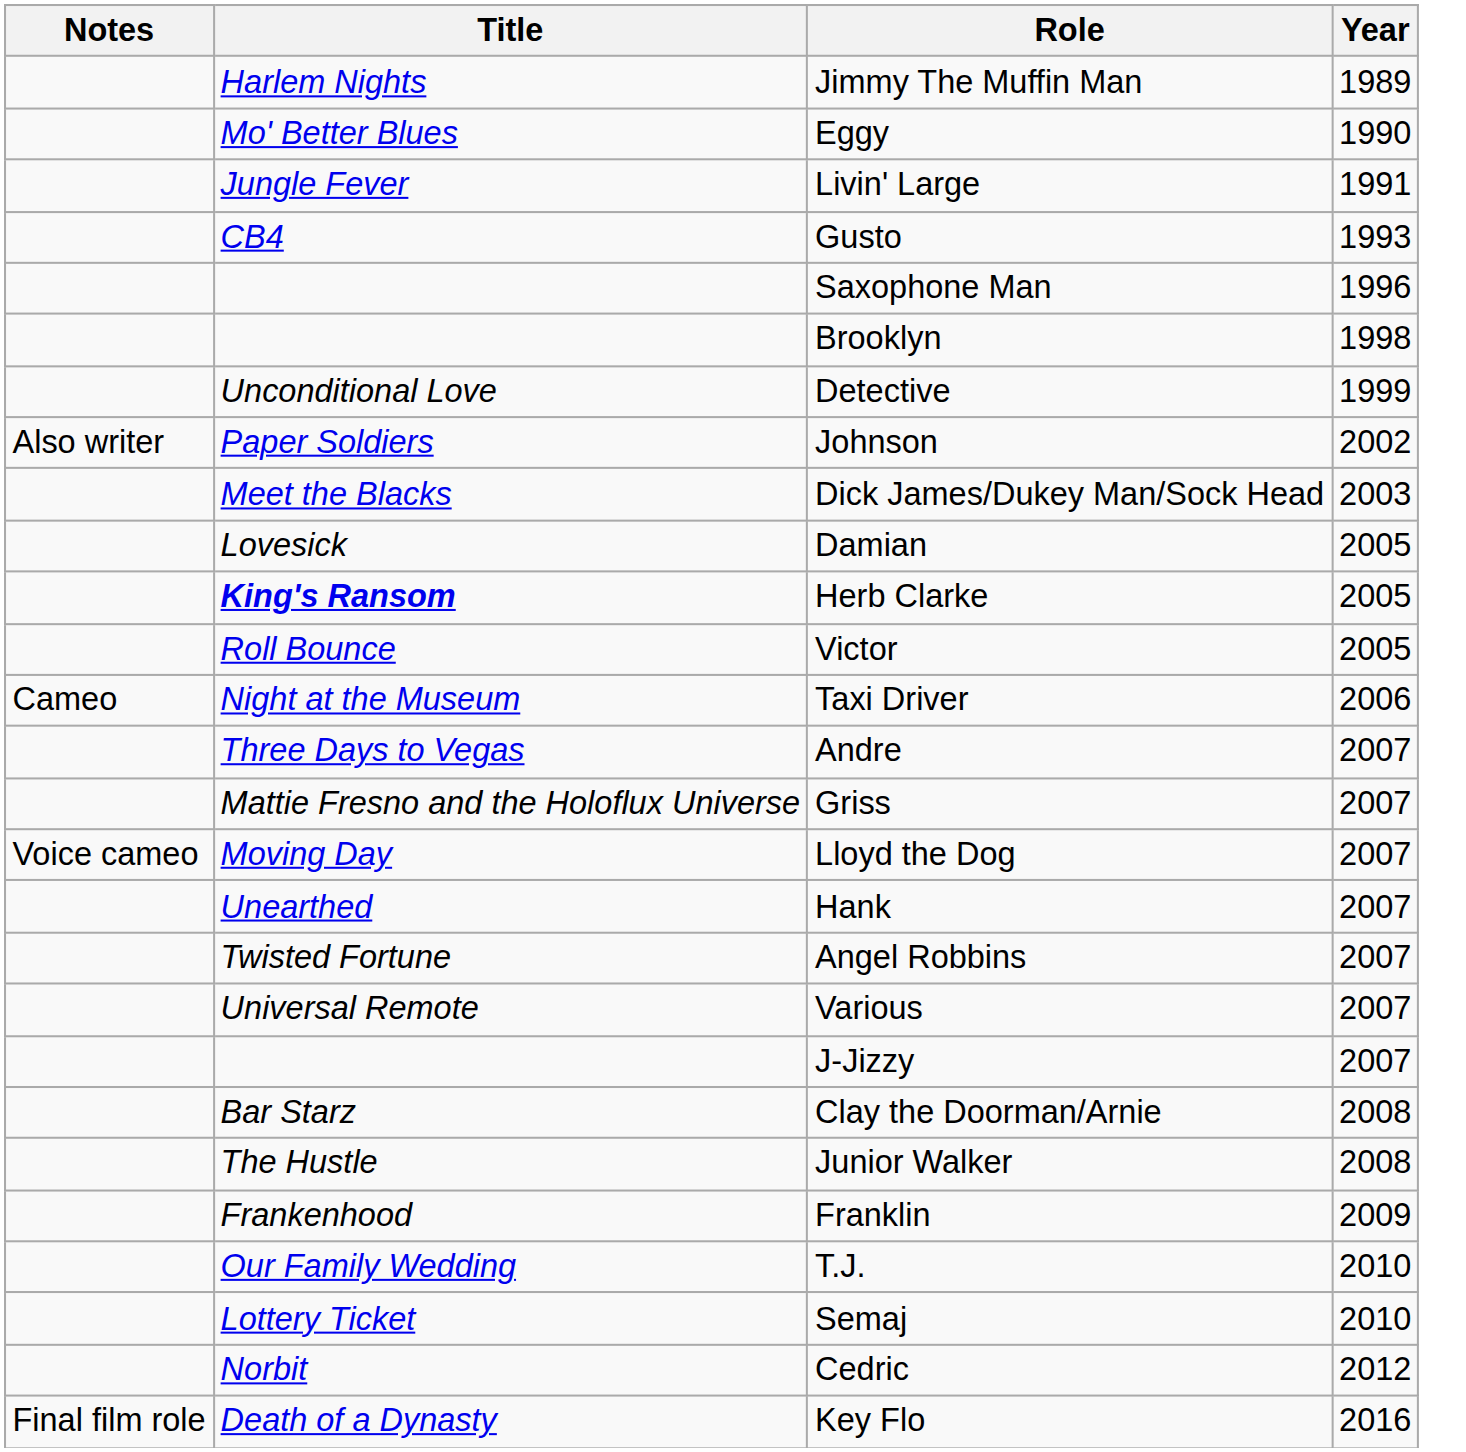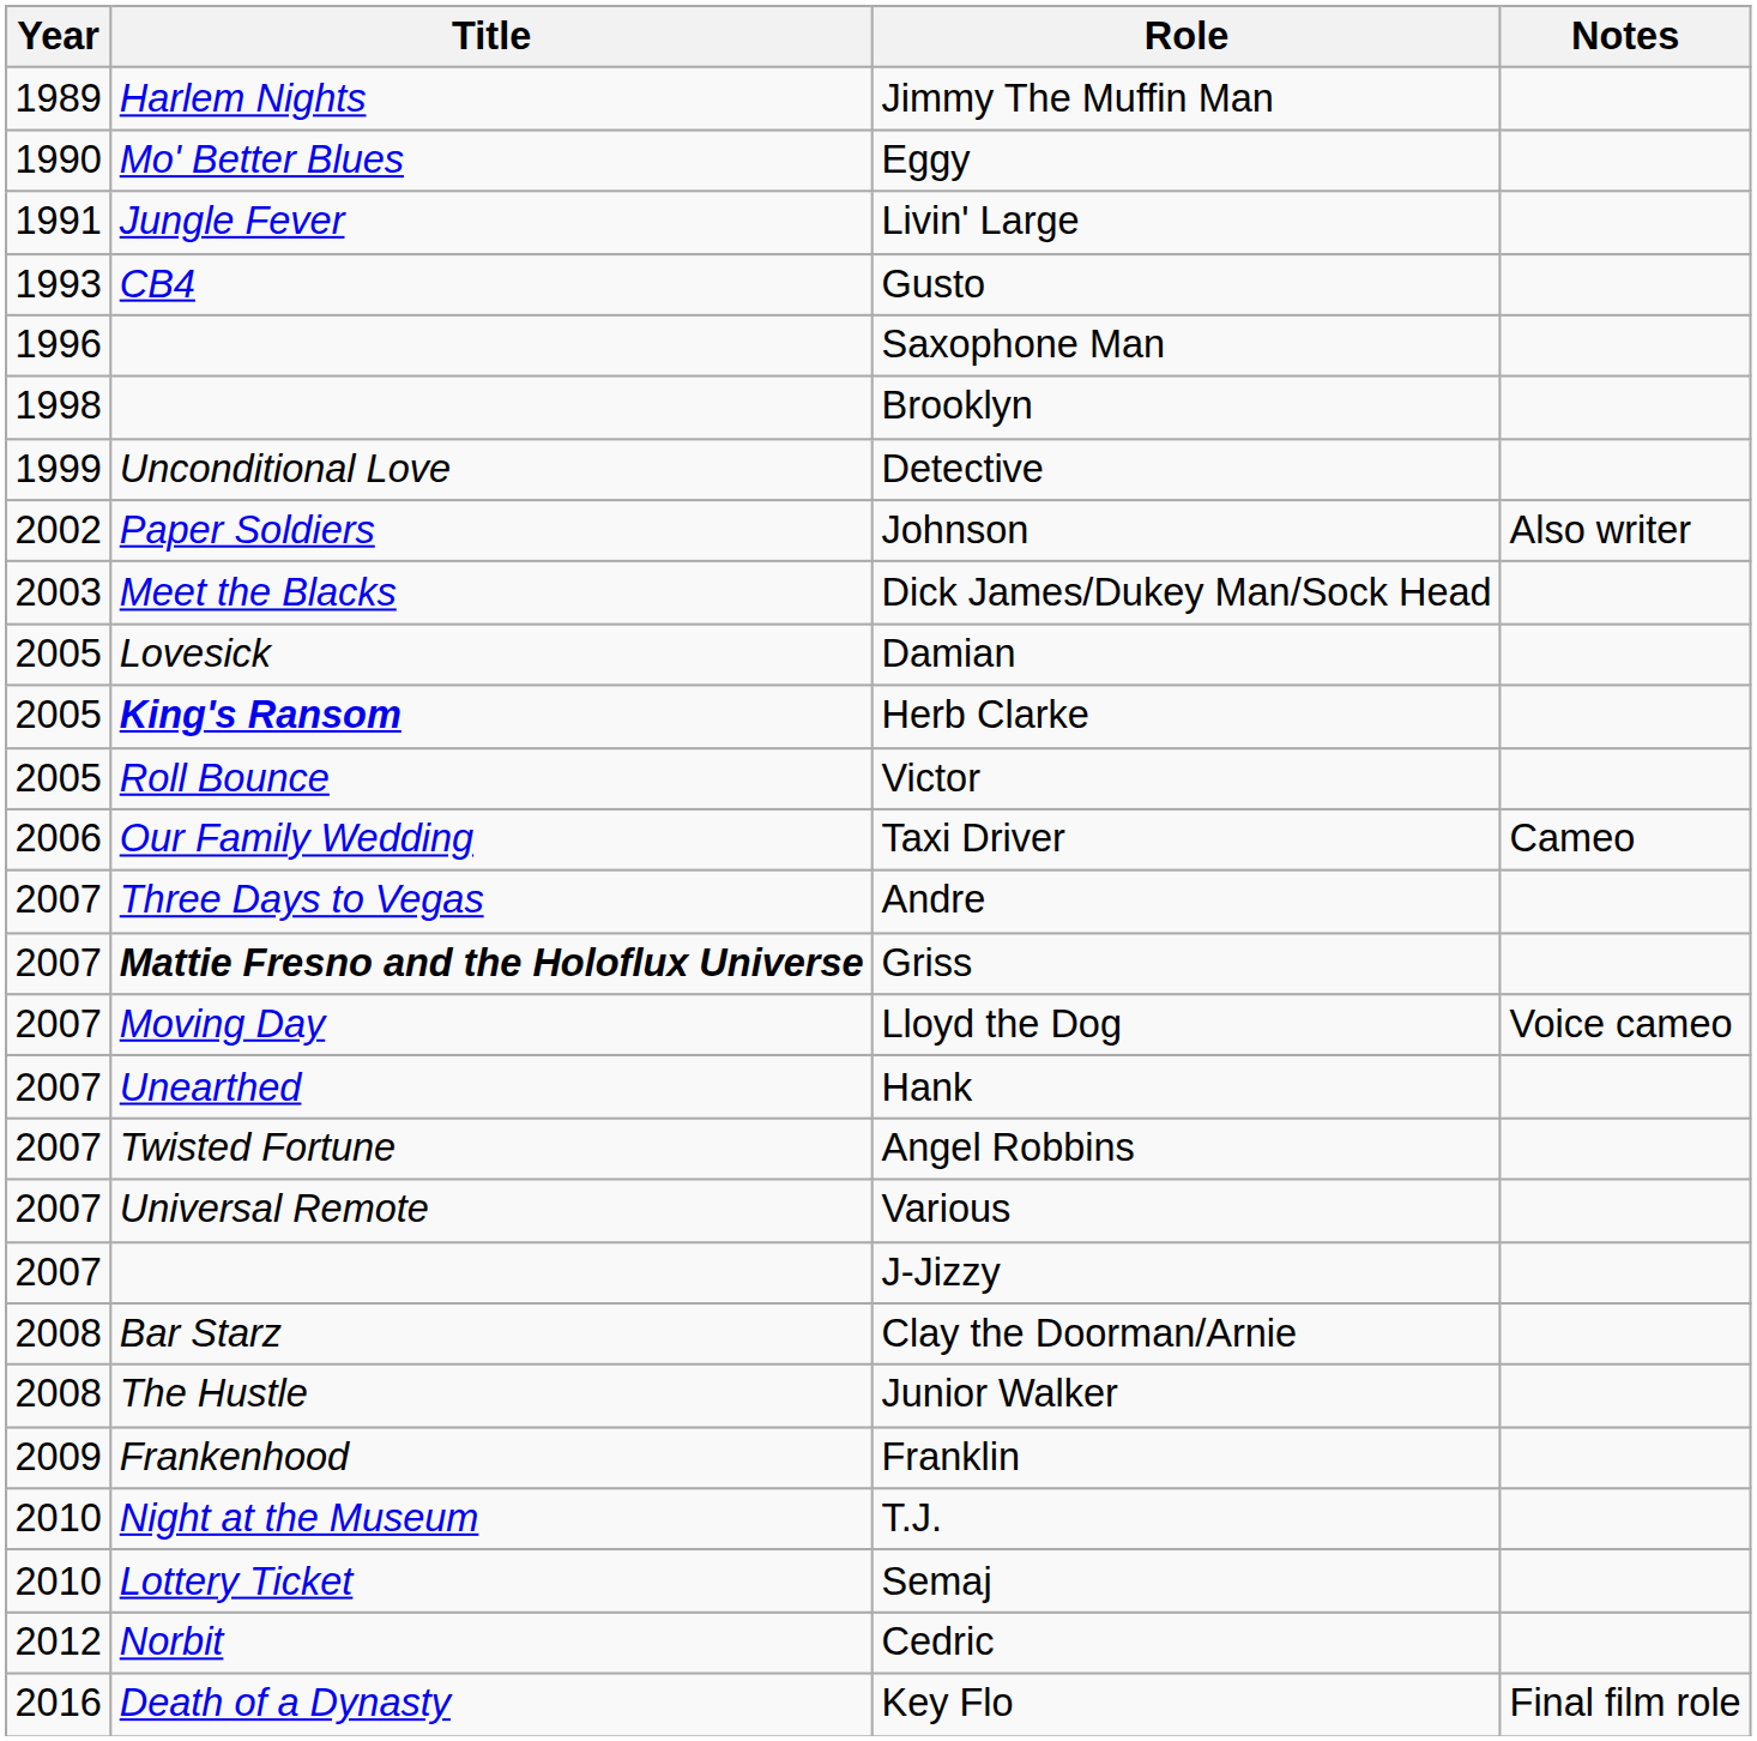columns swapped: Year <-> Notes
Taxi Driver | Title: Night at the Museum -> Our Family Wedding
Griss | Title: normal -> bold
T.J. | Title: Our Family Wedding -> Night at the Museum
